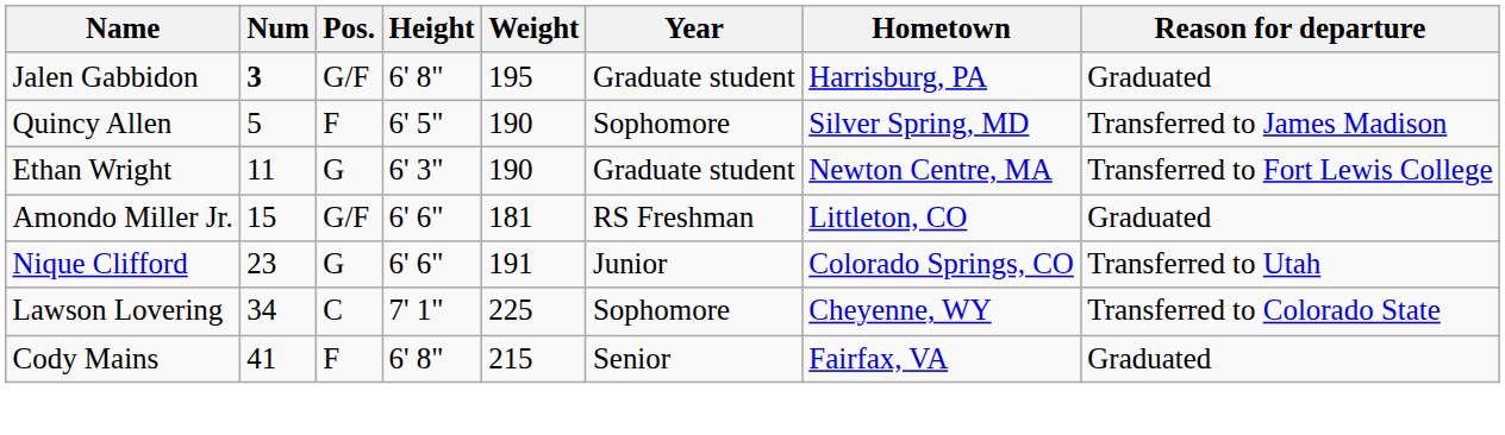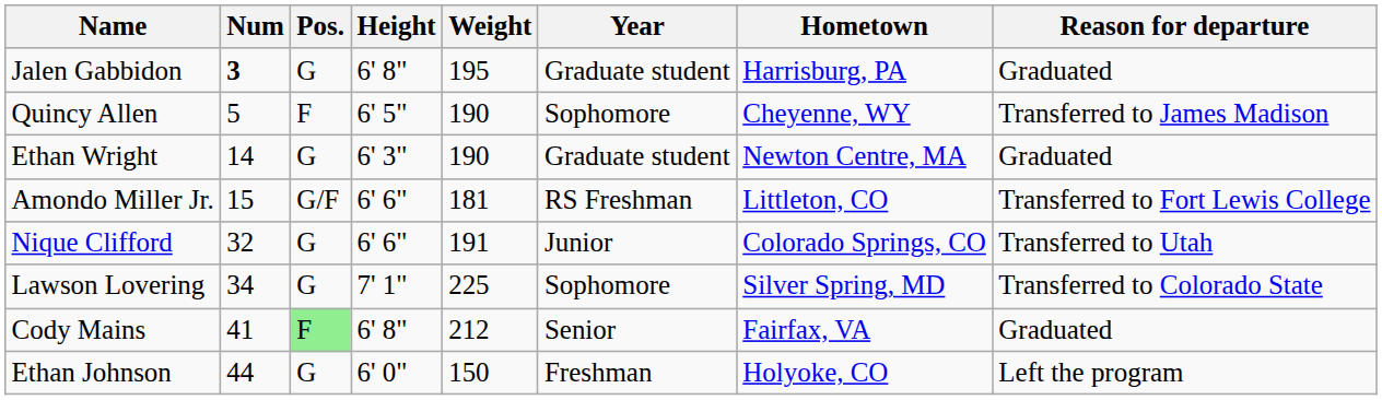Jalen Gabbidon | Pos.: G/F -> G
Quincy Allen | Hometown: Silver Spring, MD -> Cheyenne, WY
Ethan Wright | Num: 11 -> 14
Ethan Wright | Reason for departure: Transferred to Fort Lewis College -> Graduated
Amondo Miller Jr. | Reason for departure: Graduated -> Transferred to Fort Lewis College
Nique Clifford | Num: 23 -> 32
Lawson Lovering | Pos.: C -> G
Lawson Lovering | Hometown: Cheyenne, WY -> Silver Spring, MD
Cody Mains | Pos.: no background -> lightgreen background
Cody Mains | Weight: 215 -> 212
+ row: Ethan Johnson | 44 | G | 6' 0" | 150 | Freshman | Holyoke, CO | Left the program
